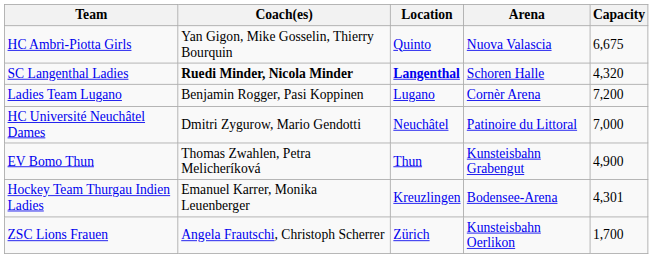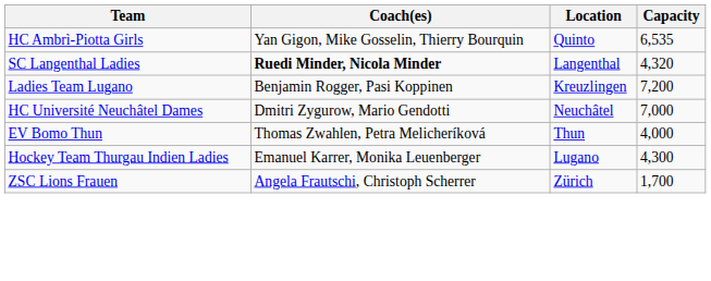- column: Arena | Nuova Valascia | Schoren Halle | Cornèr Arena | Patinoire du Littoral | Kunsteisbahn Grabengut | Bodensee-Arena | Kunsteisbahn Oerlikon
HC Ambrì-Piotta Girls | Capacity: 6,675 -> 6,535
SC Langenthal Ladies | Location: bold -> normal
Ladies Team Lugano | Location: Lugano -> Kreuzlingen
EV Bomo Thun | Capacity: 4,900 -> 4,000
Hockey Team Thurgau Indien Ladies | Location: Kreuzlingen -> Lugano
Hockey Team Thurgau Indien Ladies | Capacity: 4,301 -> 4,300
